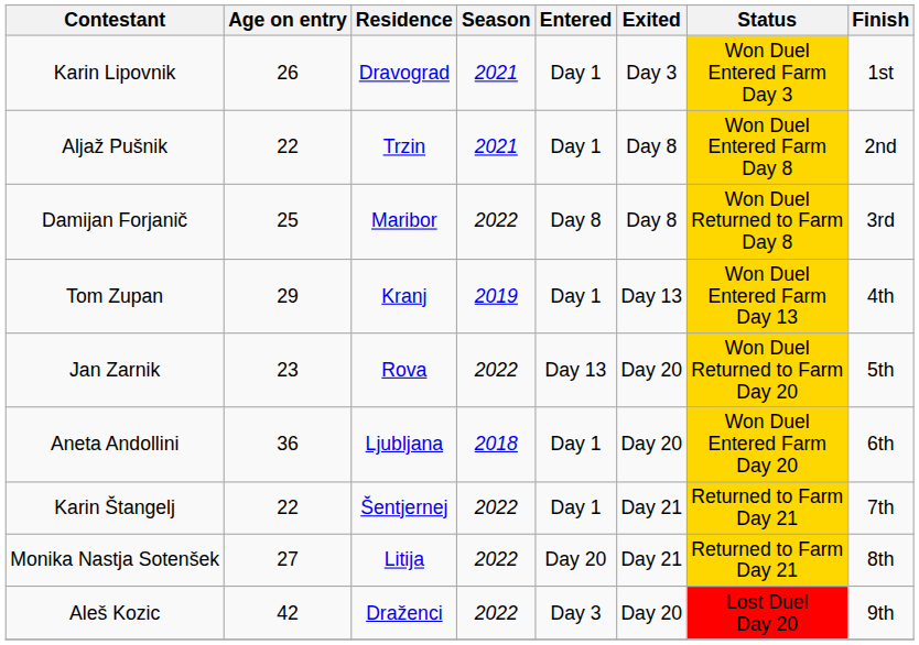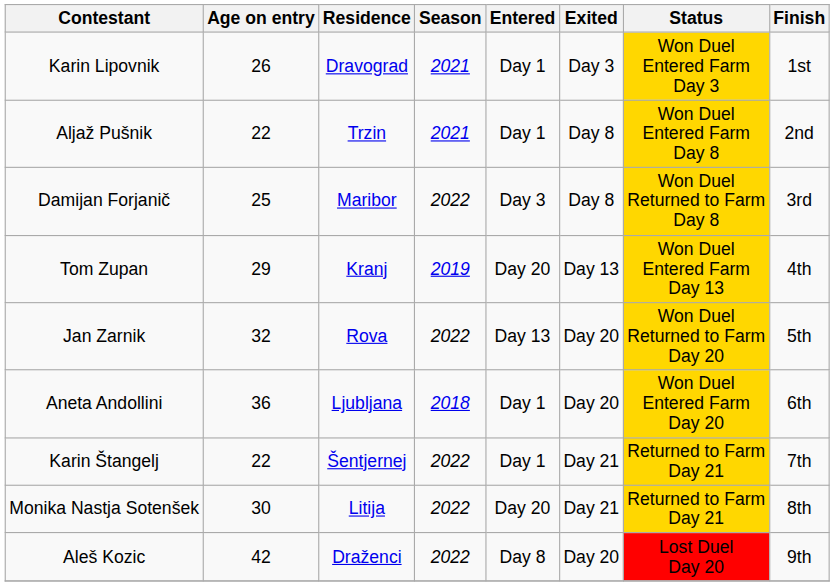Damijan Forjanič | Entered: Day 8 -> Day 3
Tom Zupan | Entered: Day 1 -> Day 20
Jan Zarnik | Age on entry: 23 -> 32
Monika Nastja Sotenšek | Age on entry: 27 -> 30
Aleš Kozic | Entered: Day 3 -> Day 8
